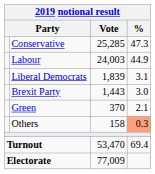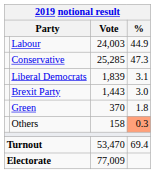rows swapped: Conservative <-> Labour
Green | %: 2.1 -> 1.8
